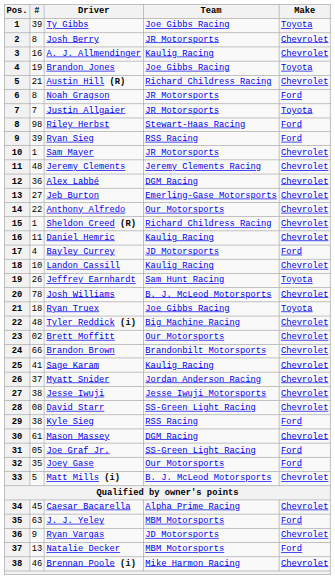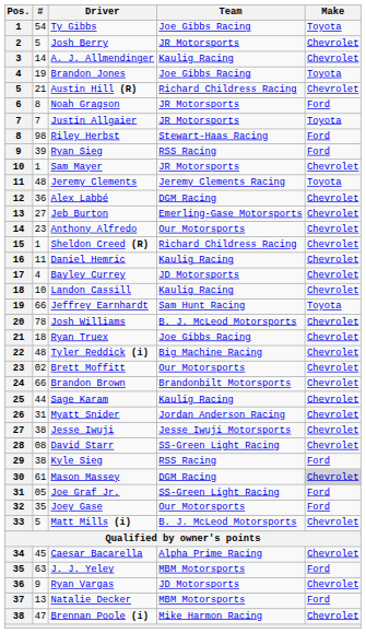Ty Gibbs | #: 39 -> 54
Josh Berry | #: 8 -> 5
A. J. Allmendinger | #: 16 -> 14
Jeremy Clements | Make: Chevrolet -> Toyota
Anthony Alfredo | #: 22 -> 23
Bayley Currey | Make: Ford -> Chevrolet
Jeffrey Earnhardt | #: 26 -> 66
Ryan Truex | Make: Toyota -> Chevrolet
Sage Karam | #: 41 -> 44
Myatt Snider | #: 37 -> 31
Mason Massey | Make: no background -> lightgrey background
Brennan Poole (i) | #: 46 -> 47
